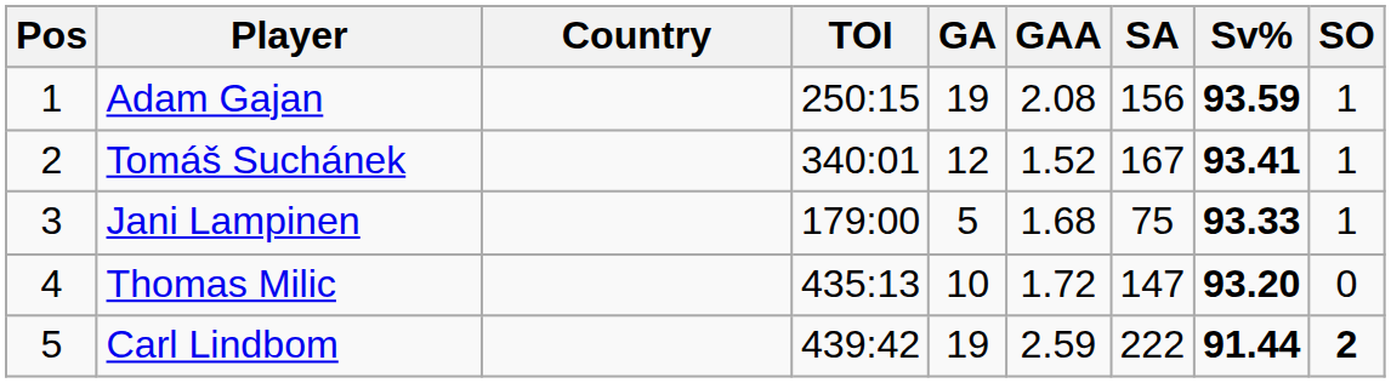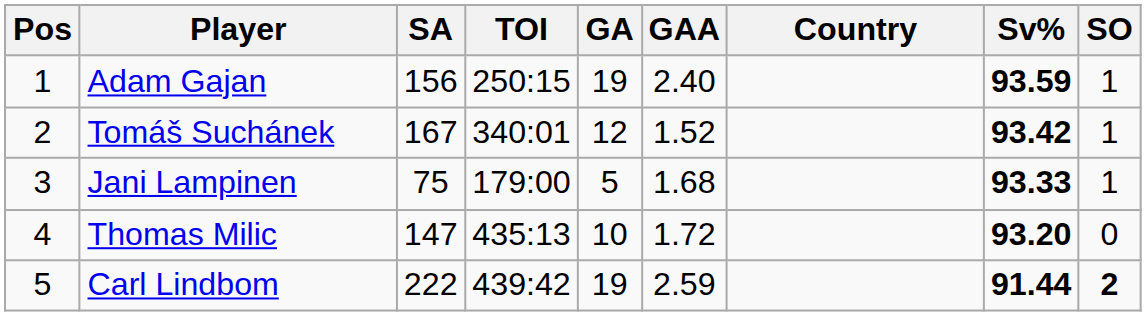columns swapped: Country <-> SA
Adam Gajan | GAA: 2.08 -> 2.40
Tomáš Suchánek | Sv%: 93.41 -> 93.42
